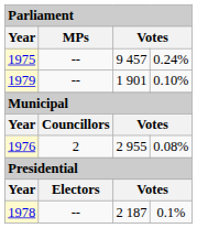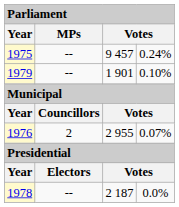1976 | column 4: 0.08% -> 0.07%
1978 | column 4: 0.1% -> 0.0%
